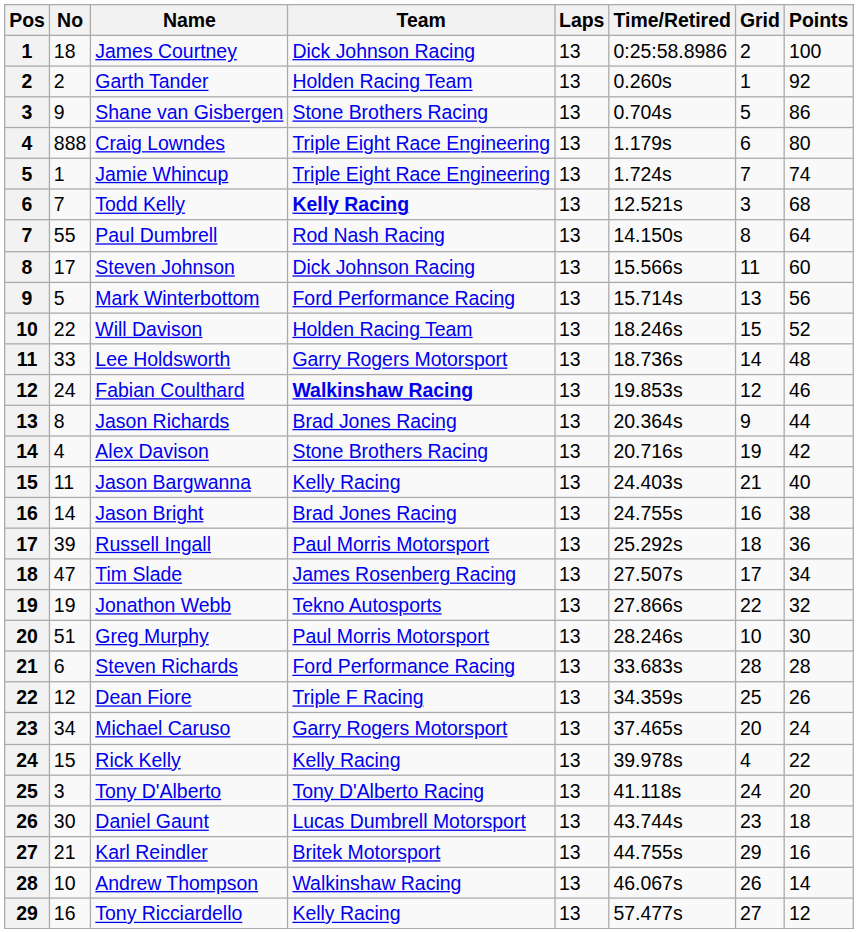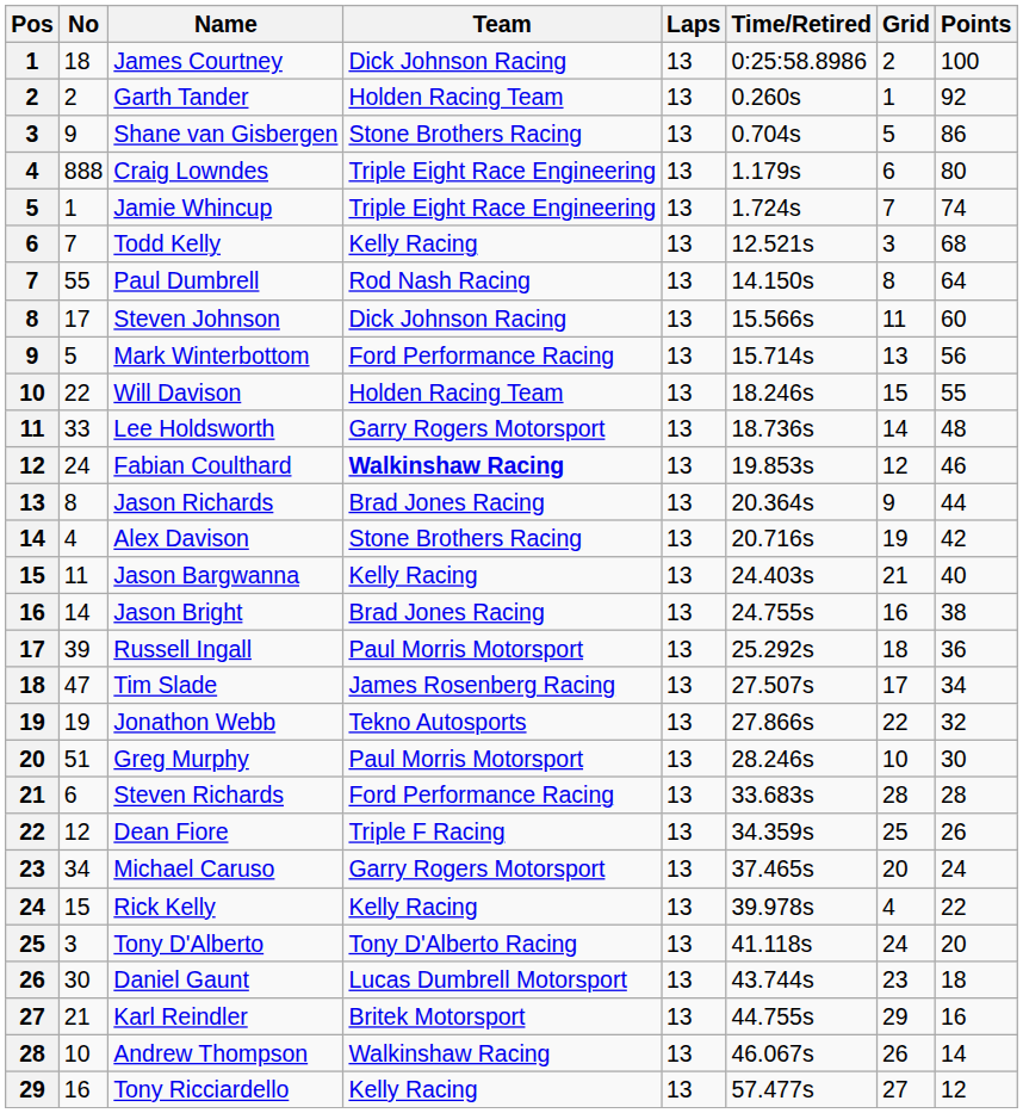Todd Kelly | Team: bold -> normal
Will Davison | Points: 52 -> 55
